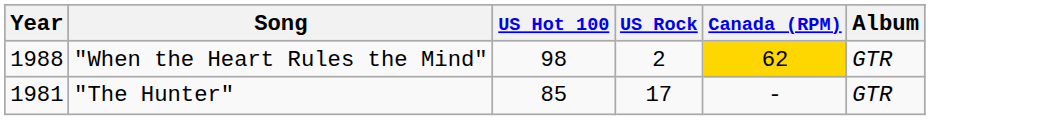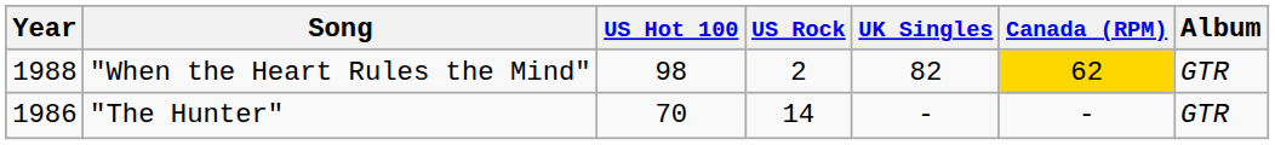+ column: UK Singles | 82 | -
"The Hunter" | Year: 1981 -> 1986
"The Hunter" | US Hot 100: 85 -> 70
"The Hunter" | US Rock: 17 -> 14
